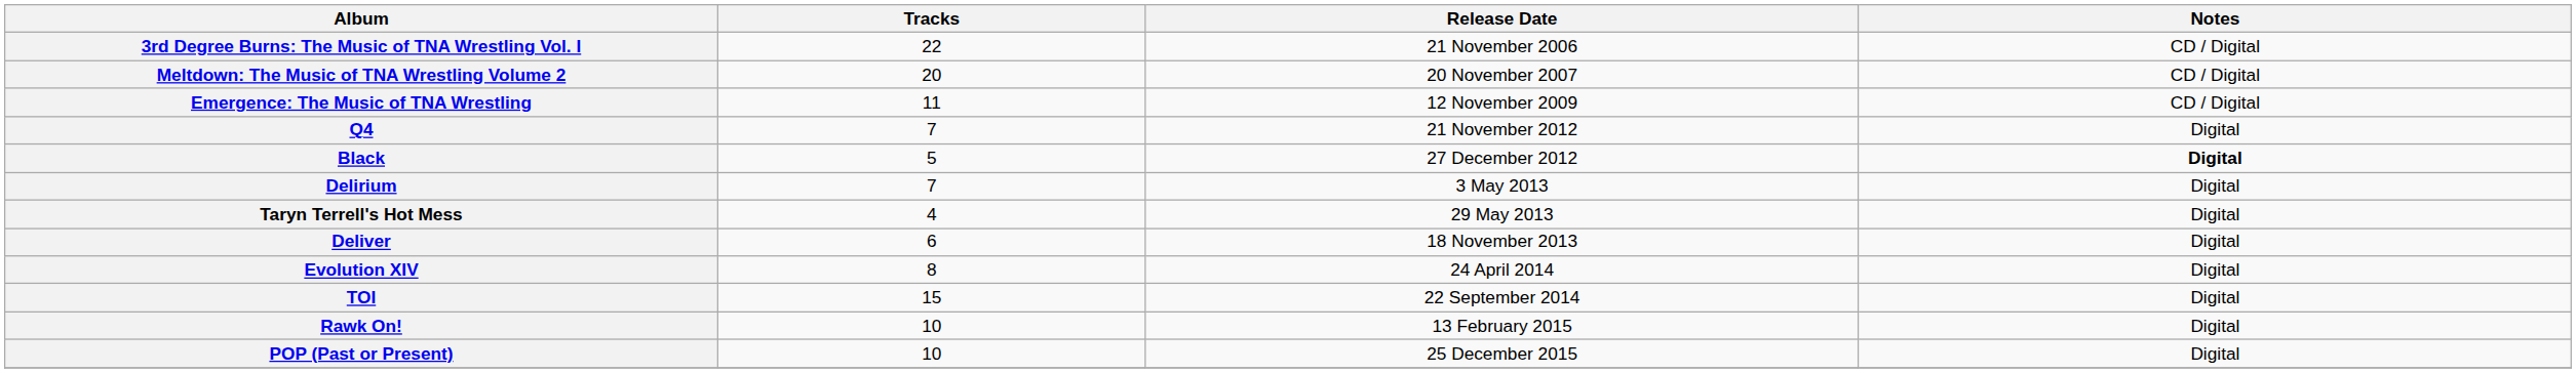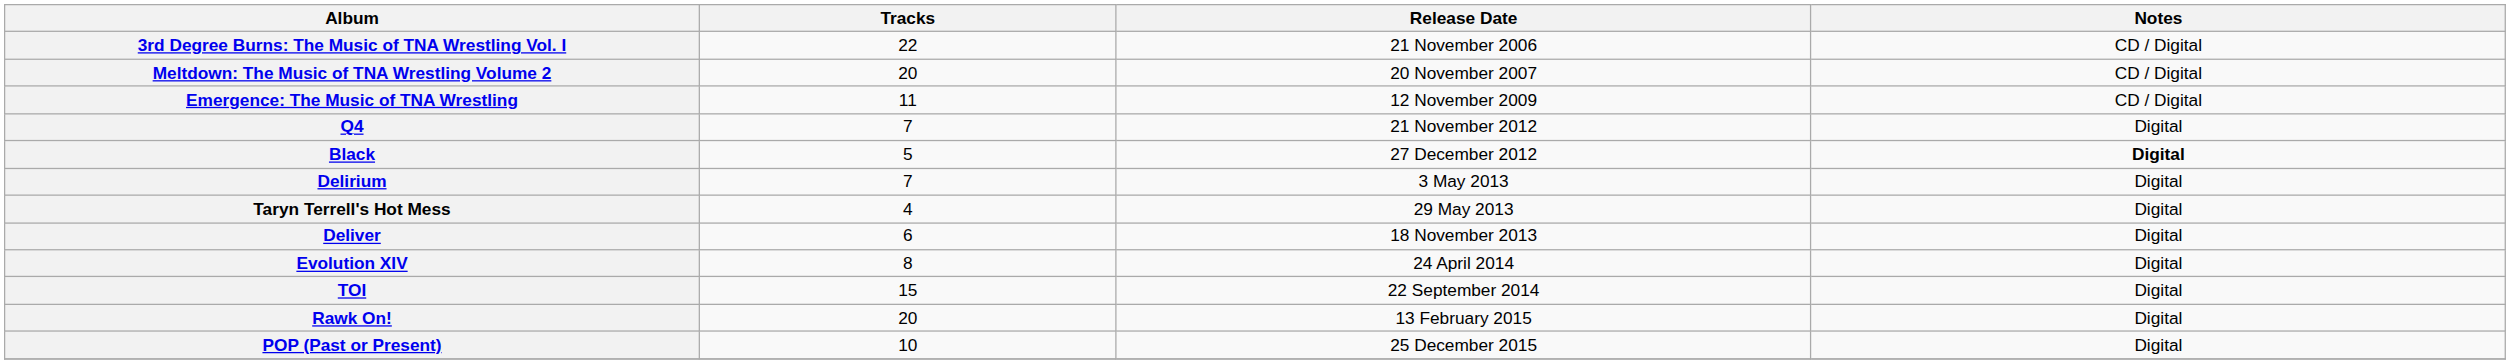Rawk On! | Tracks: 10 -> 20
